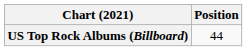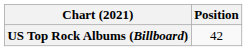US Top Rock Albums (Billboard) | Position: 44 -> 42
